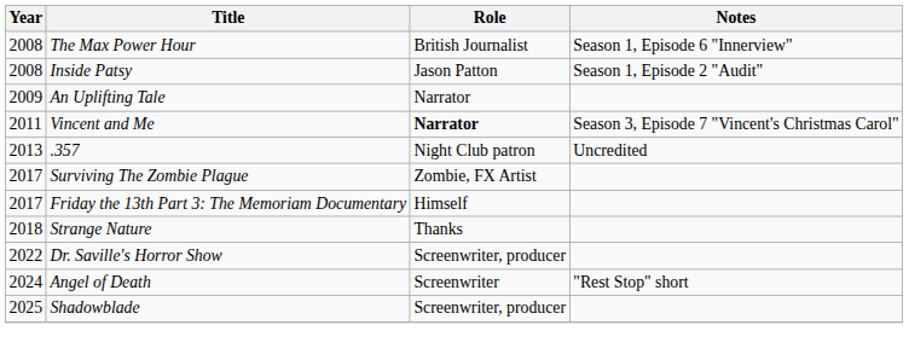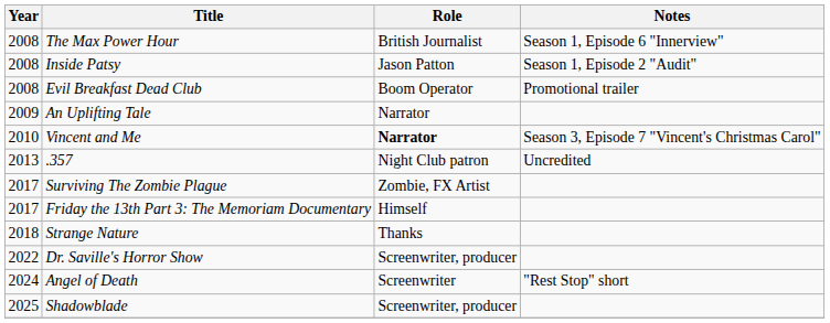+ row: 2008 | Evil Breakfast Dead Club | Boom Operator | Promotional trailer
Vincent and Me | Year: 2011 -> 2010
